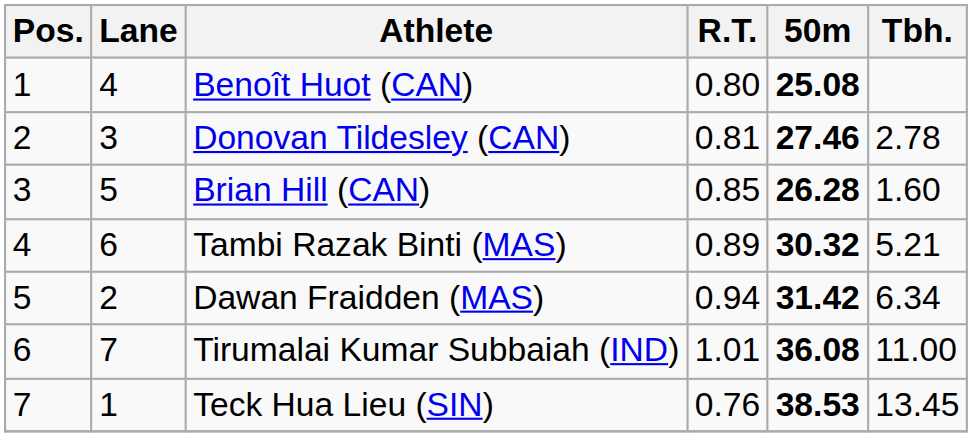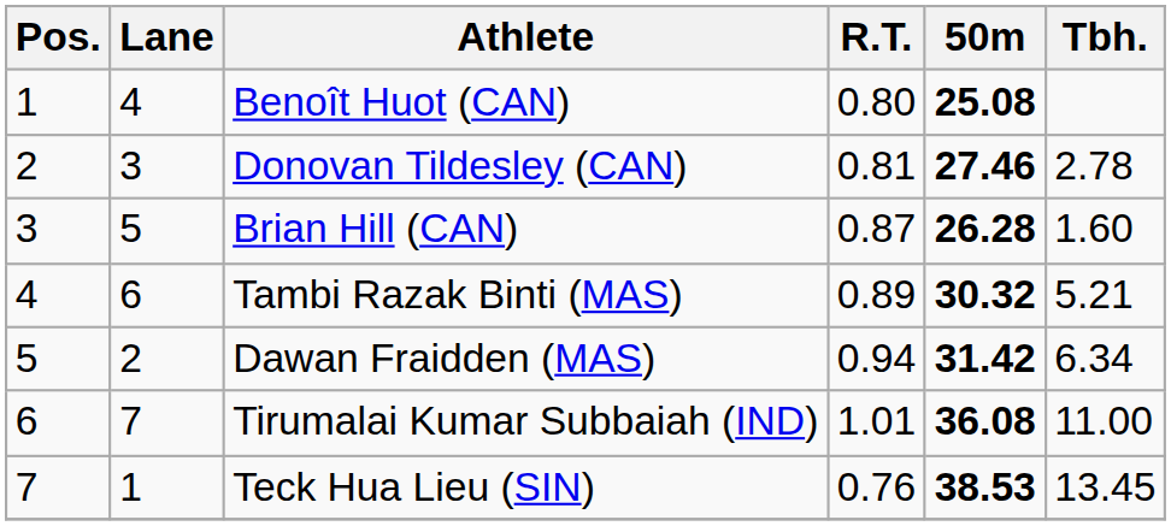Brian Hill (CAN) | R.T.: 0.85 -> 0.87
